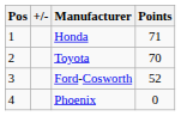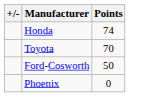- column: Pos | 1 | 2 | 3 | 4
Honda | Points: 71 -> 74
Ford-Cosworth | Points: 52 -> 50
